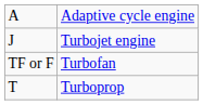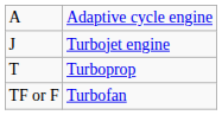rows swapped: Turboprop <-> Turbofan
